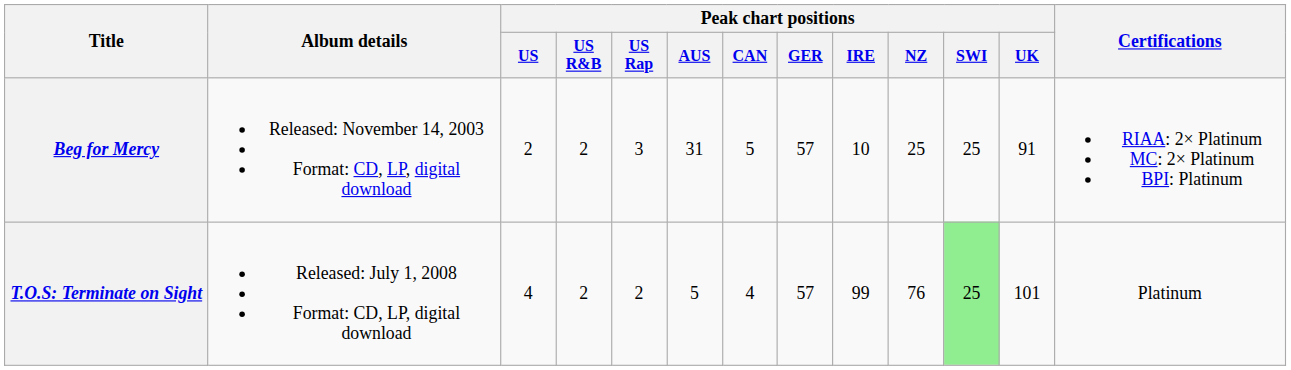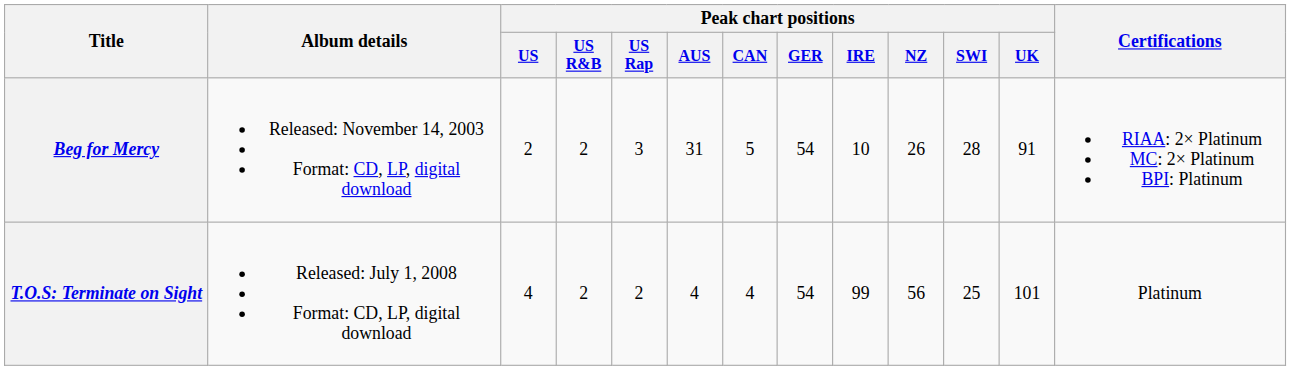Beg for Mercy | Peak chart positions / GER: 57 -> 54
Beg for Mercy | Peak chart positions / NZ: 25 -> 26
Beg for Mercy | Peak chart positions / SWI: 25 -> 28
T.O.S: Terminate on Sight | Peak chart positions / AUS: 5 -> 4
T.O.S: Terminate on Sight | Peak chart positions / GER: 57 -> 54
T.O.S: Terminate on Sight | Peak chart positions / NZ: 76 -> 56
T.O.S: Terminate on Sight | Peak chart positions / SWI: lightgreen background -> no background
